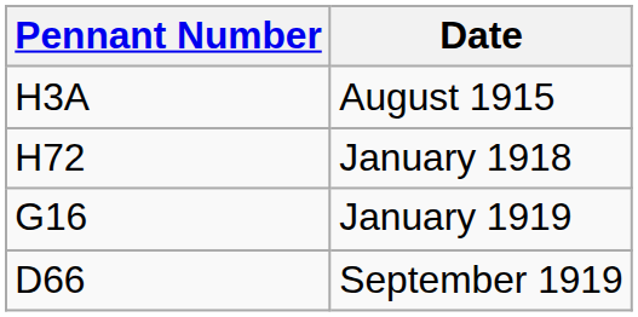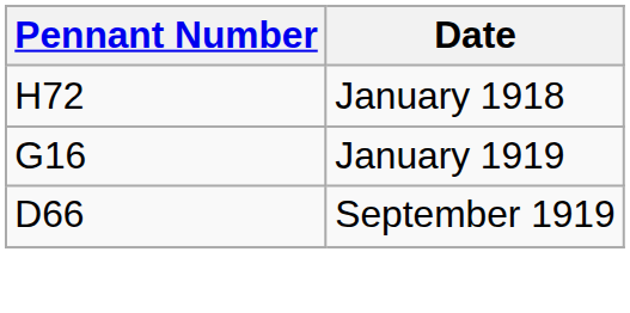- row: H3A | August 1915
